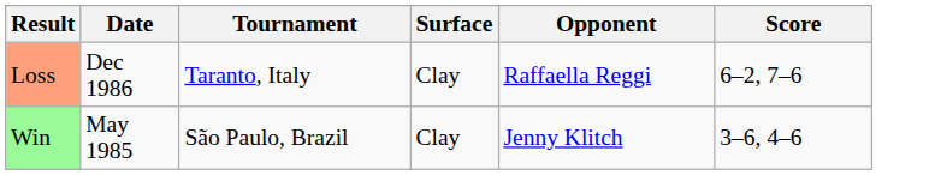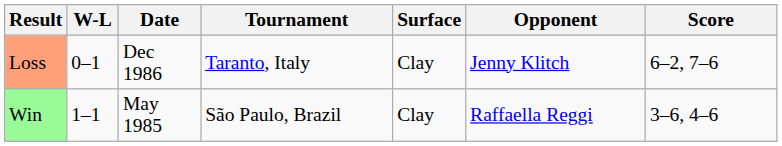+ column: W-L | 0–1 | 1–1
Loss | Opponent: Raffaella Reggi -> Jenny Klitch
Win | Opponent: Jenny Klitch -> Raffaella Reggi
